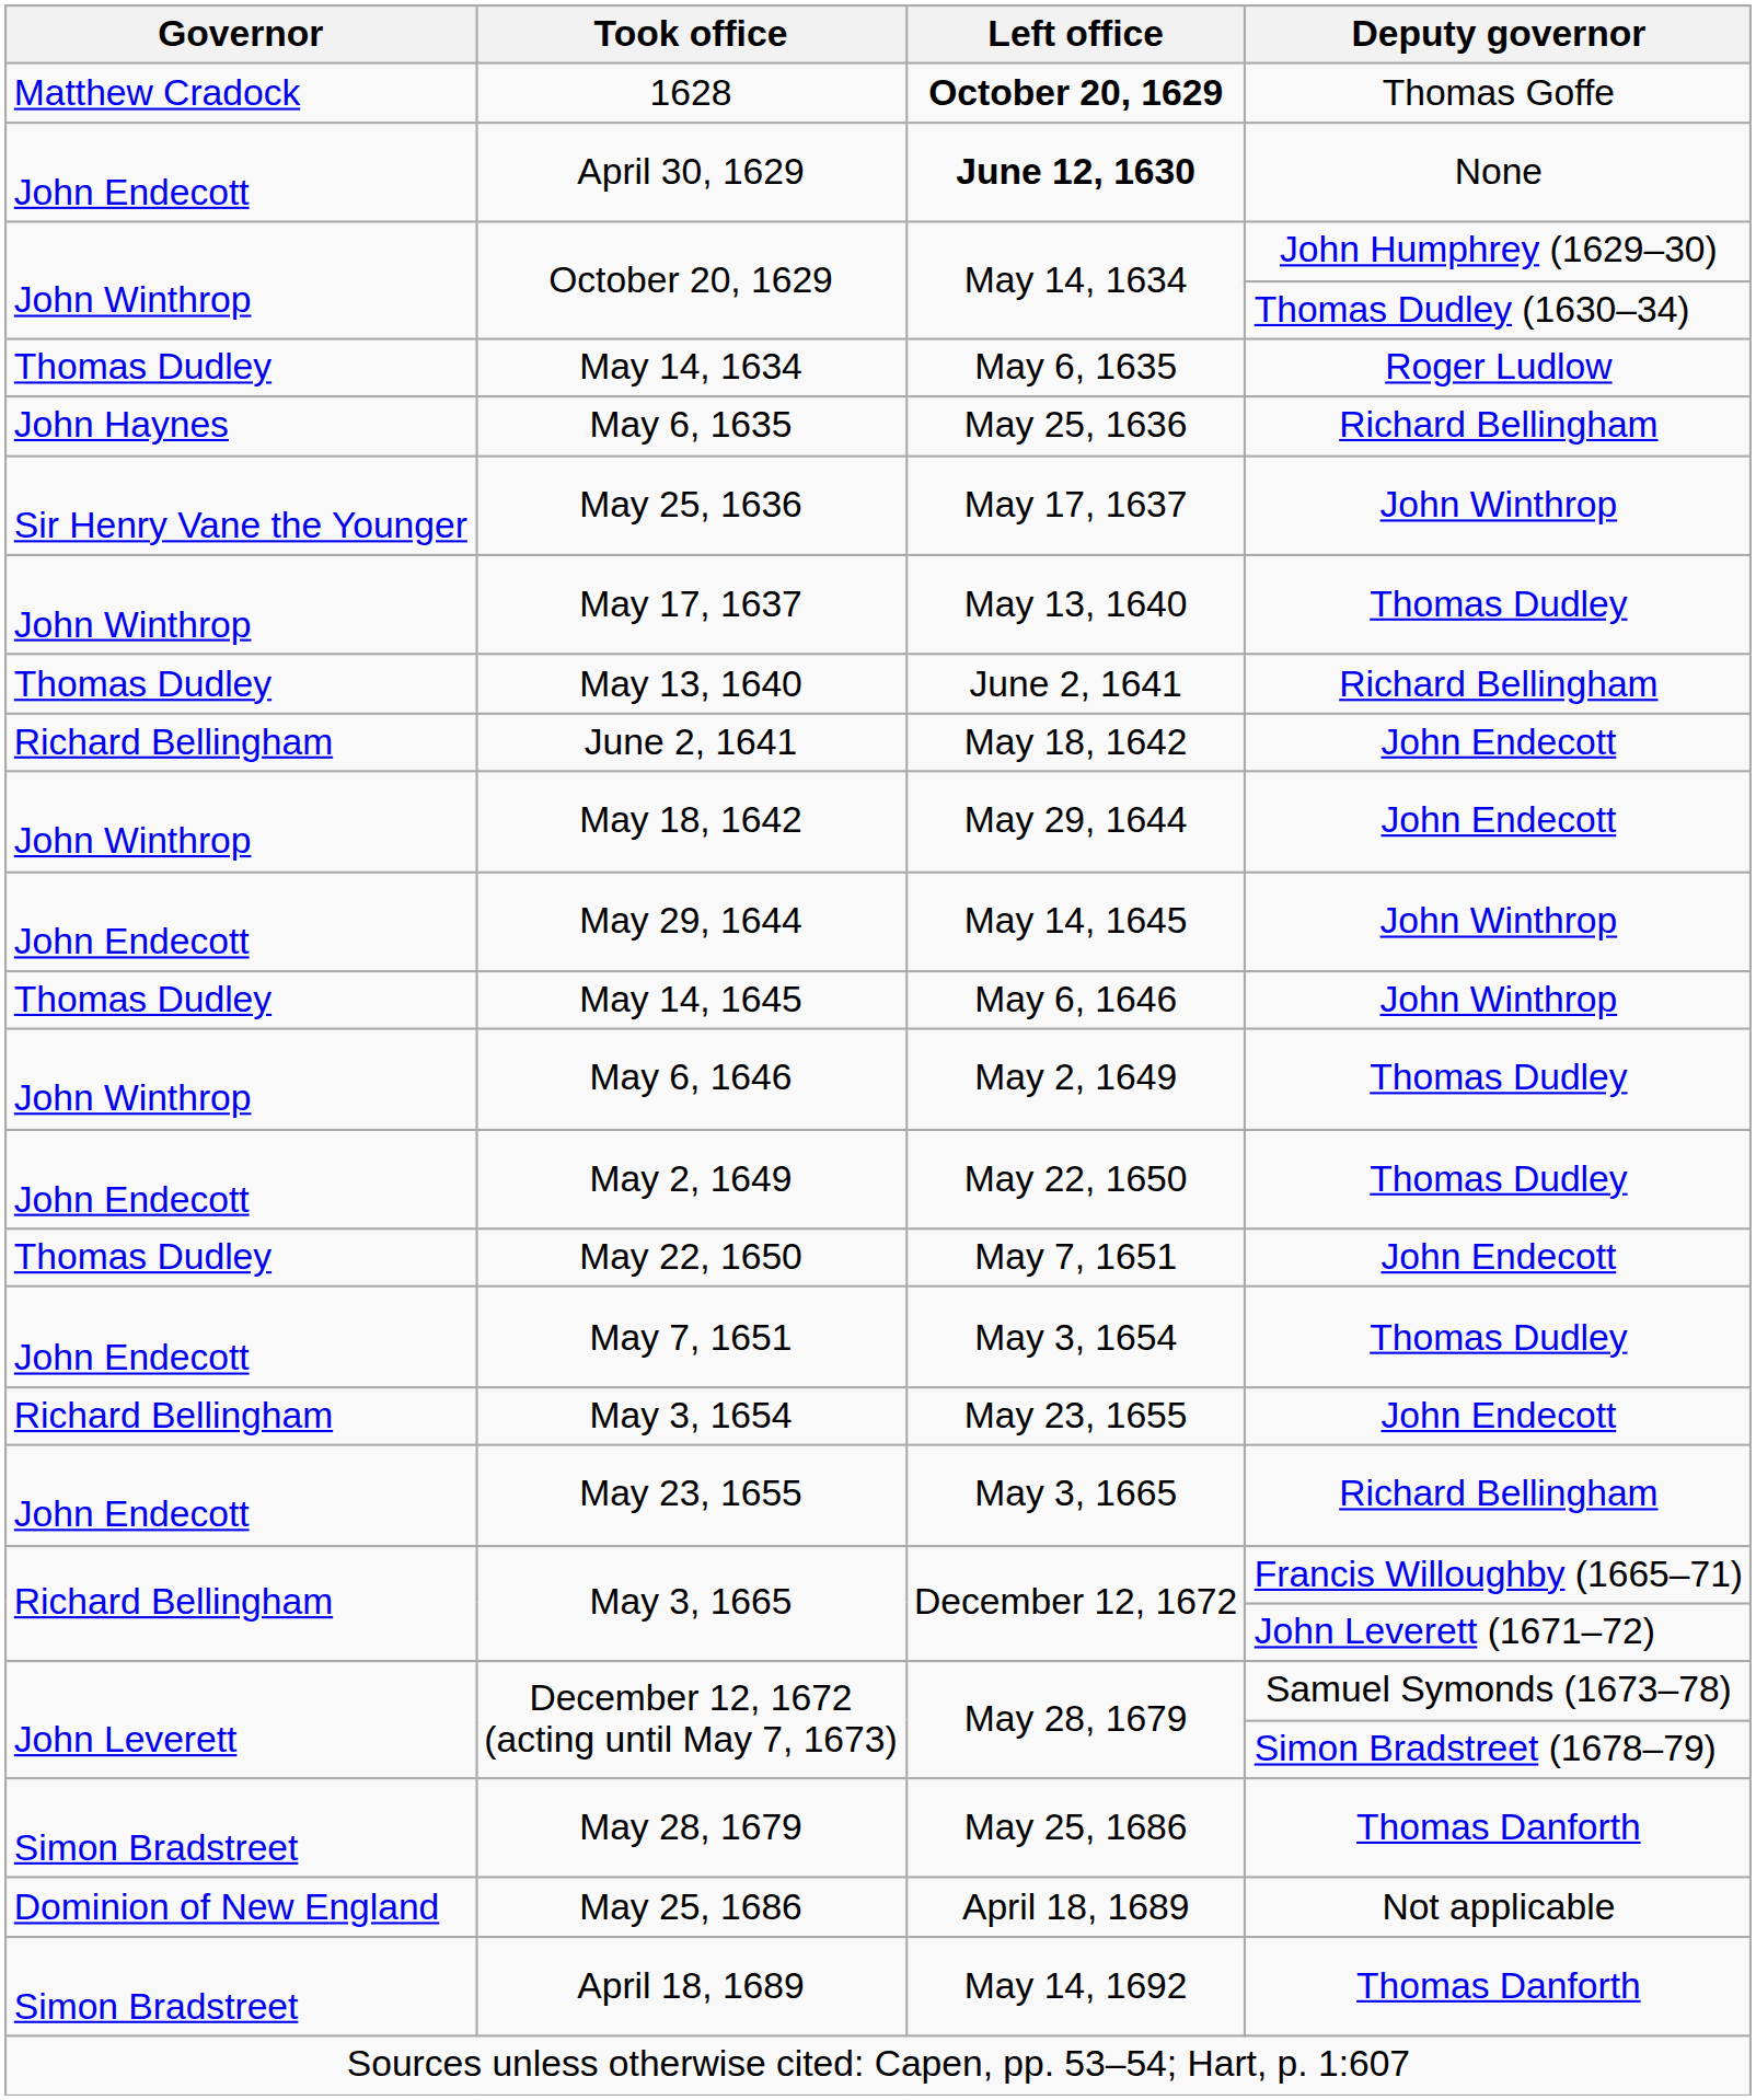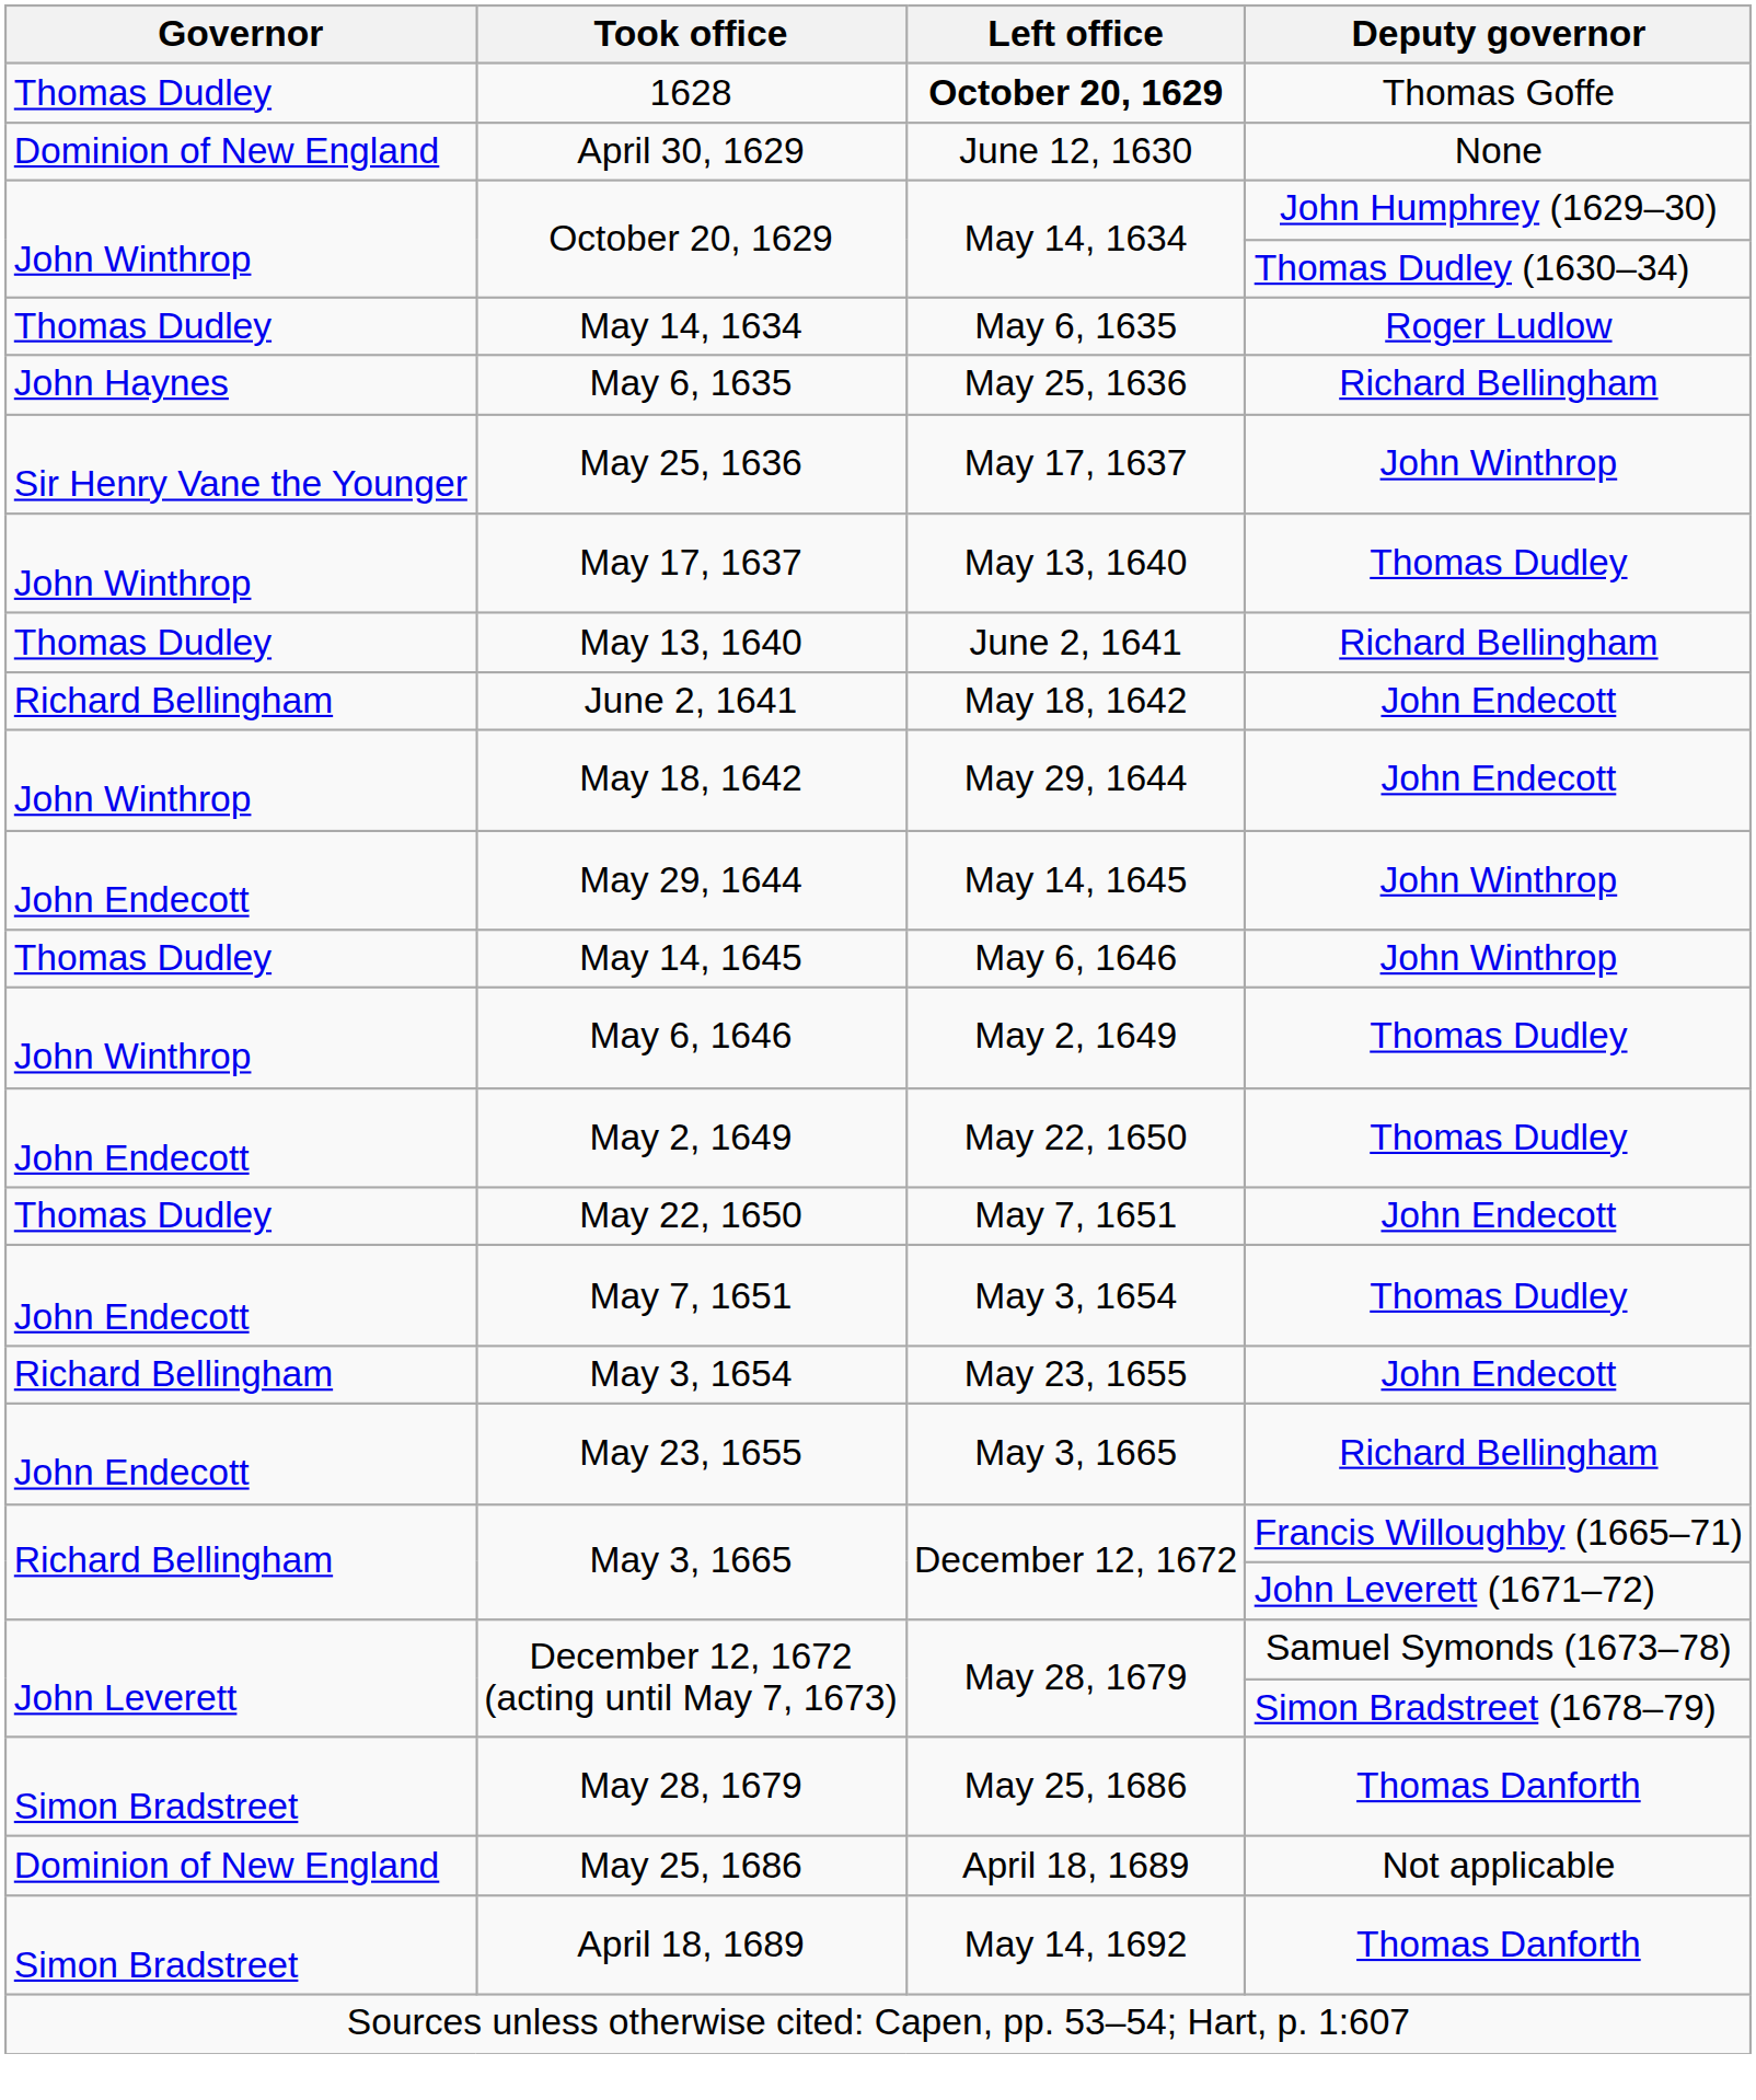1628 | Governor: Matthew Cradock -> Thomas Dudley
April 30, 1629 | Governor: John Endecott -> Dominion of New England
April 30, 1629 | Left office: bold -> normal
